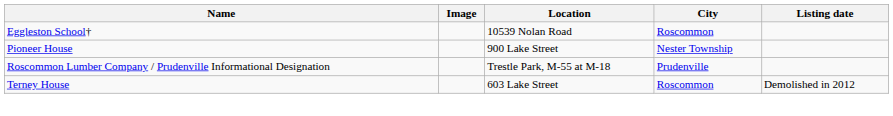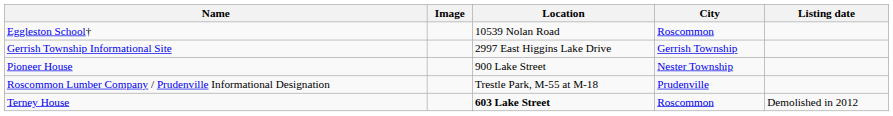+ row: Gerrish Township Informational Site | 2997 East Higgins Lake Drive | Gerrish Township
Terney House | Location: normal -> bold
